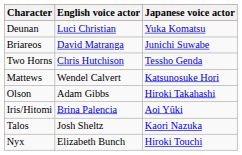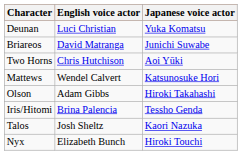Two Horns | Japanese voice actor: Tessho Genda -> Aoi Yūki
Iris/Hitomi | Japanese voice actor: Aoi Yūki -> Tessho Genda
